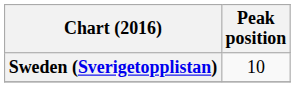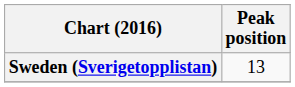Sweden (Sverigetopplistan) | Peak position: 10 -> 13
